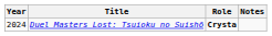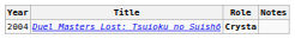Duel Masters Lost: Tsuioku no Suishō | Year: 2024 -> 2004
